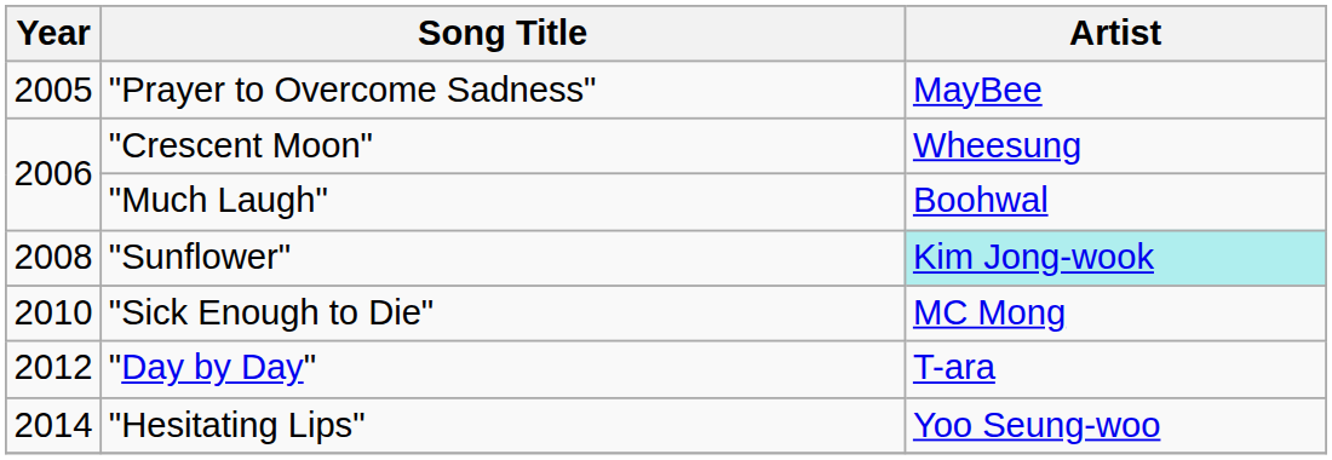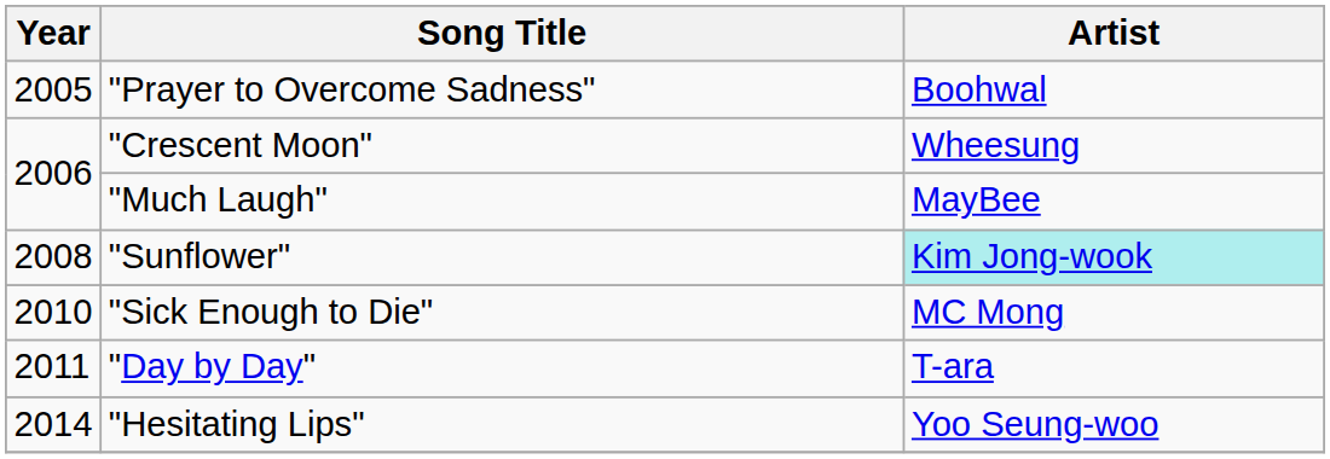"Prayer to Overcome Sadness" | Artist: MayBee -> Boohwal
"Much Laugh" | Artist: Boohwal -> MayBee
"Day by Day" | Year: 2012 -> 2011
